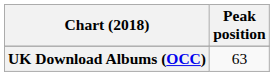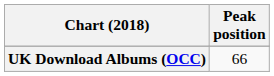UK Download Albums (OCC) | Peak position: 63 -> 66
